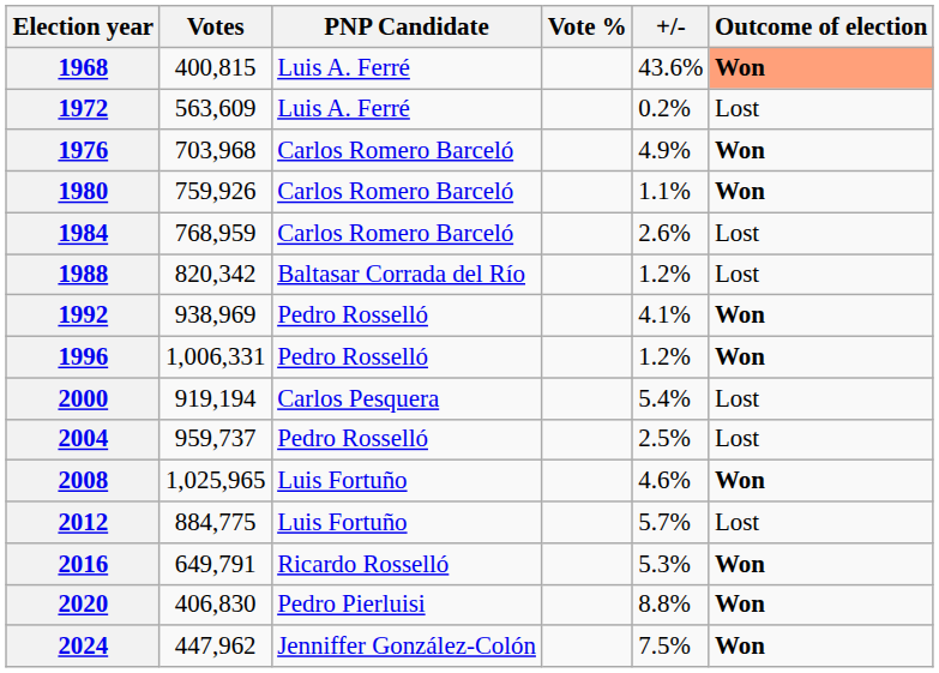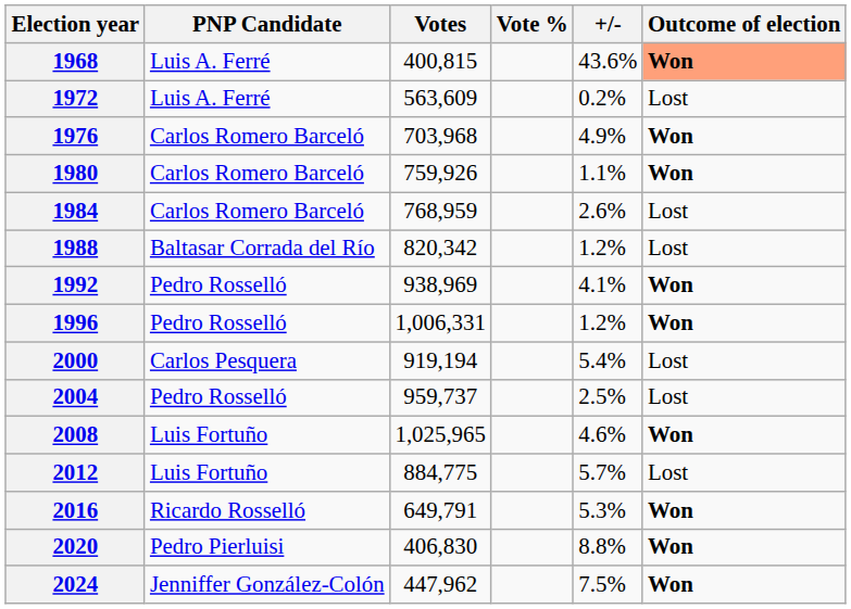columns swapped: PNP Candidate <-> Votes
